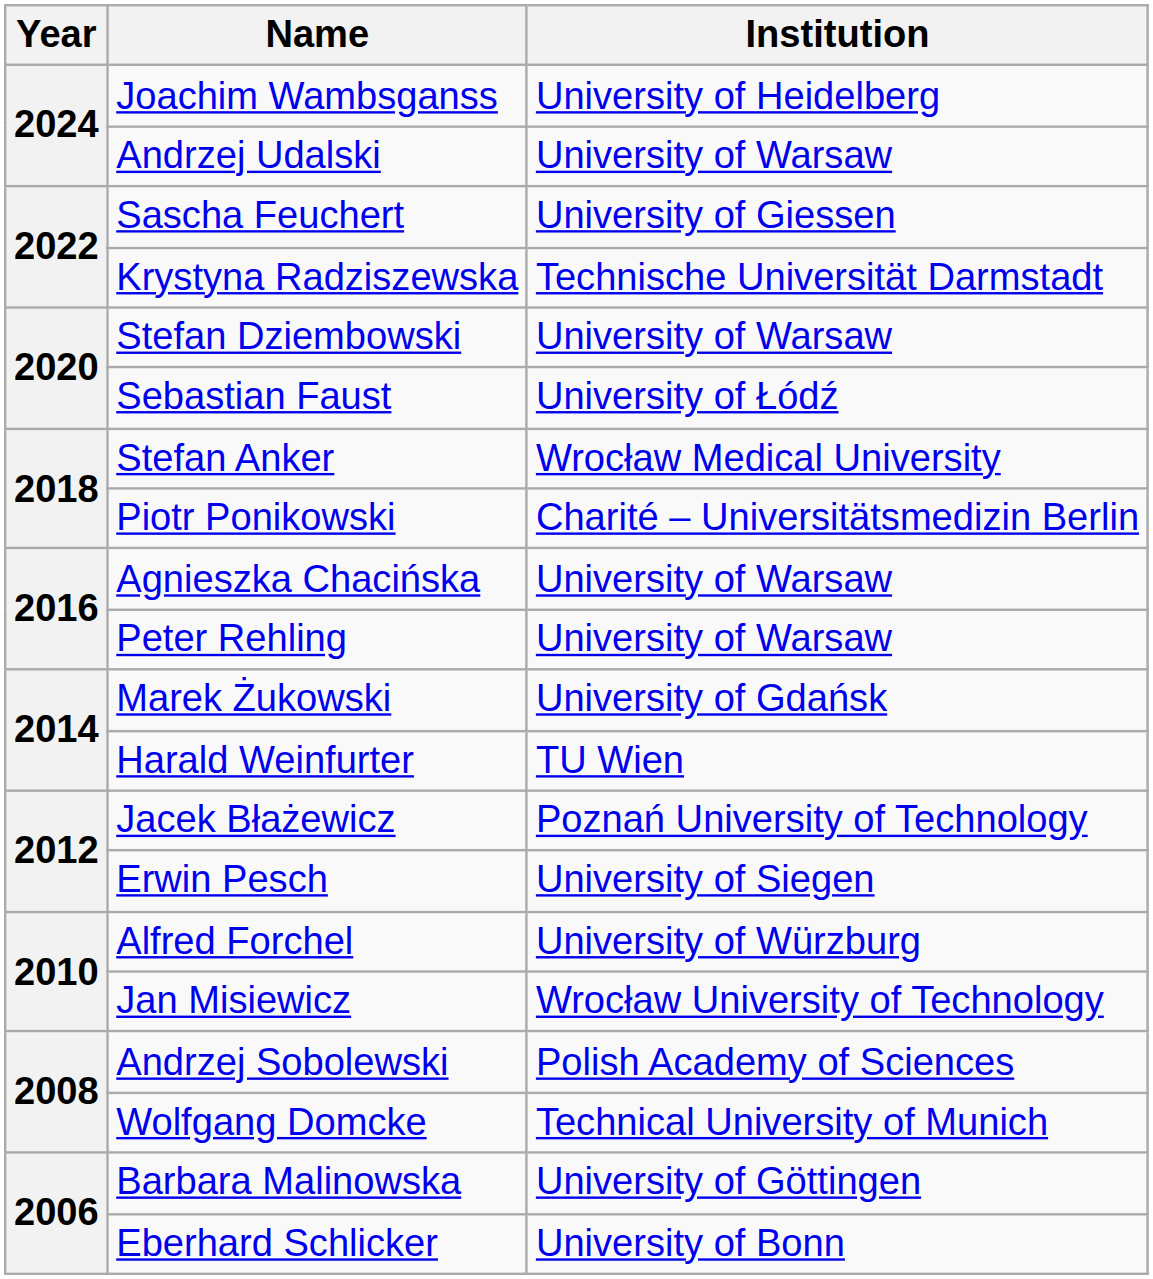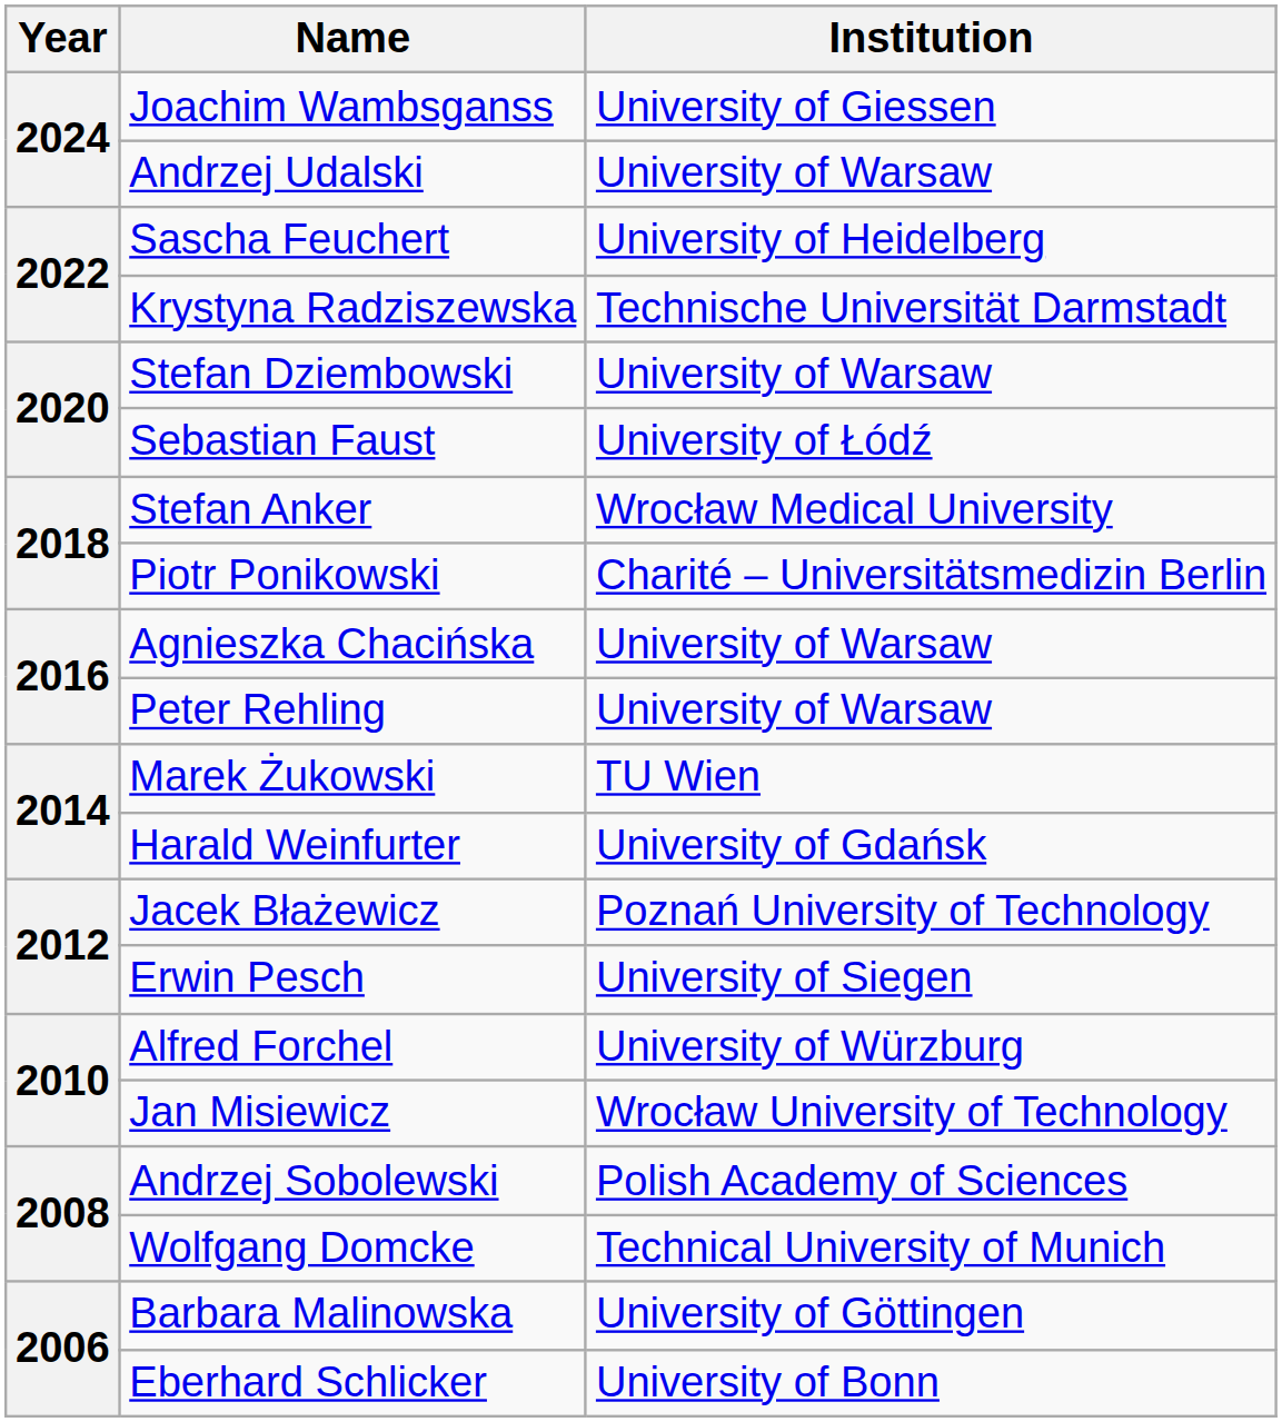Joachim Wambsganss | Institution: University of Heidelberg -> University of Giessen
Sascha Feuchert | Institution: University of Giessen -> University of Heidelberg
Marek Żukowski | Institution: University of Gdańsk -> TU Wien
Harald Weinfurter | Institution: TU Wien -> University of Gdańsk
